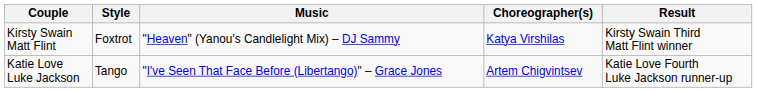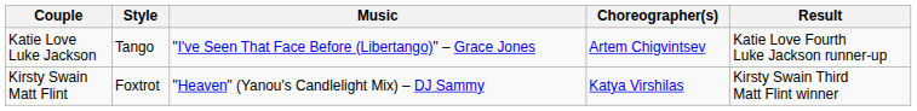rows swapped: Katie Love Luke Jackson <-> Kirsty Swain Matt Flint
